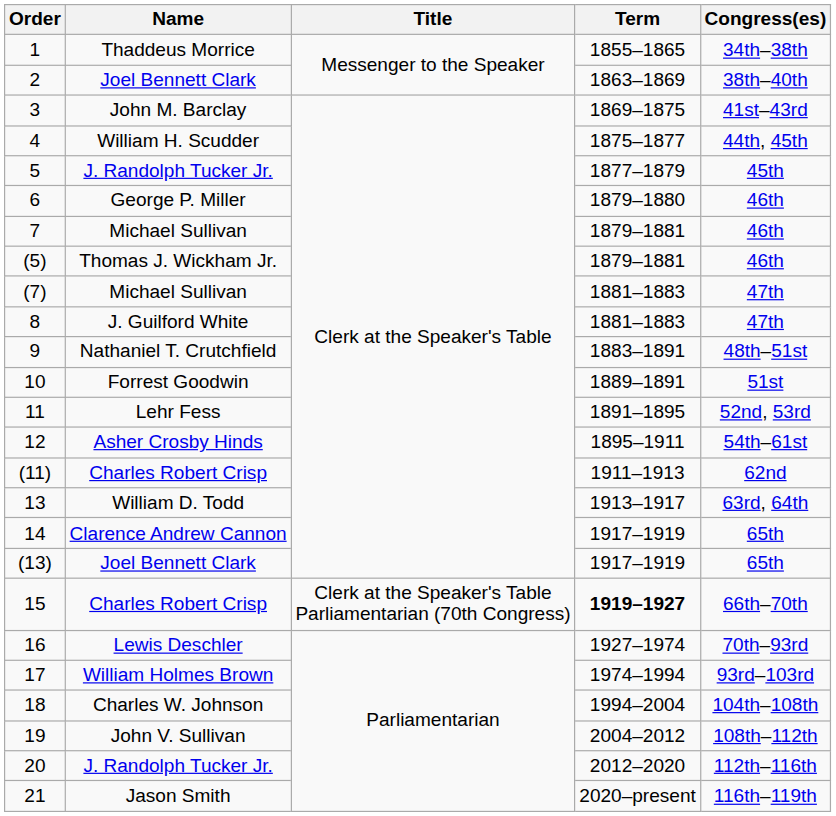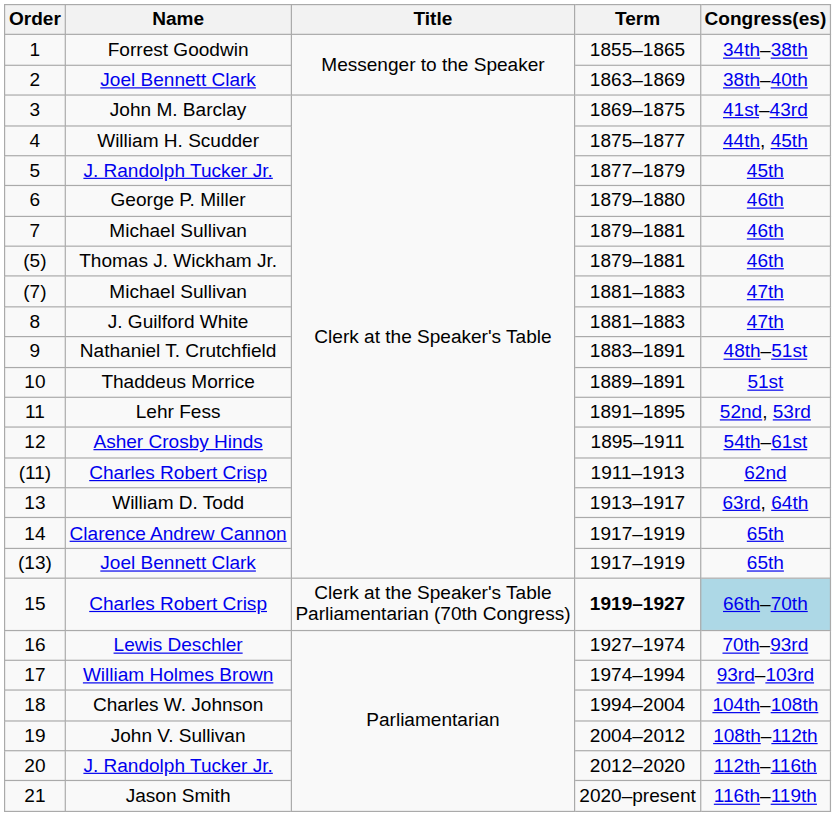1 | Name: Thaddeus Morrice -> Forrest Goodwin
10 | Name: Forrest Goodwin -> Thaddeus Morrice
15 | Congress(es): no background -> lightblue background
